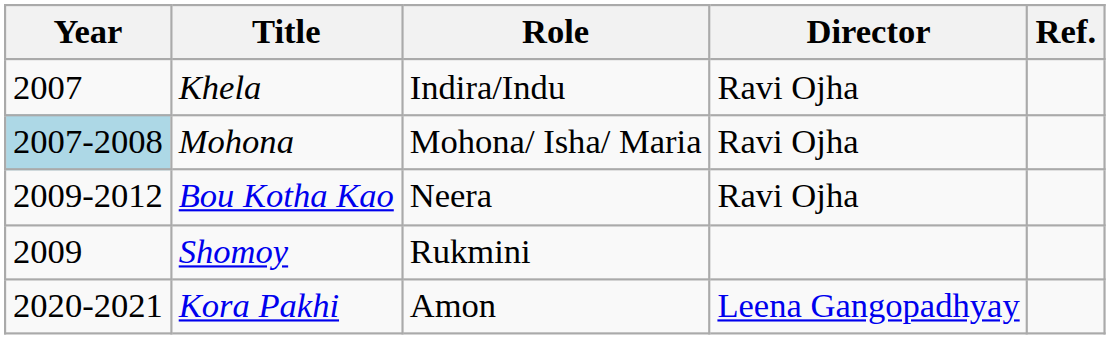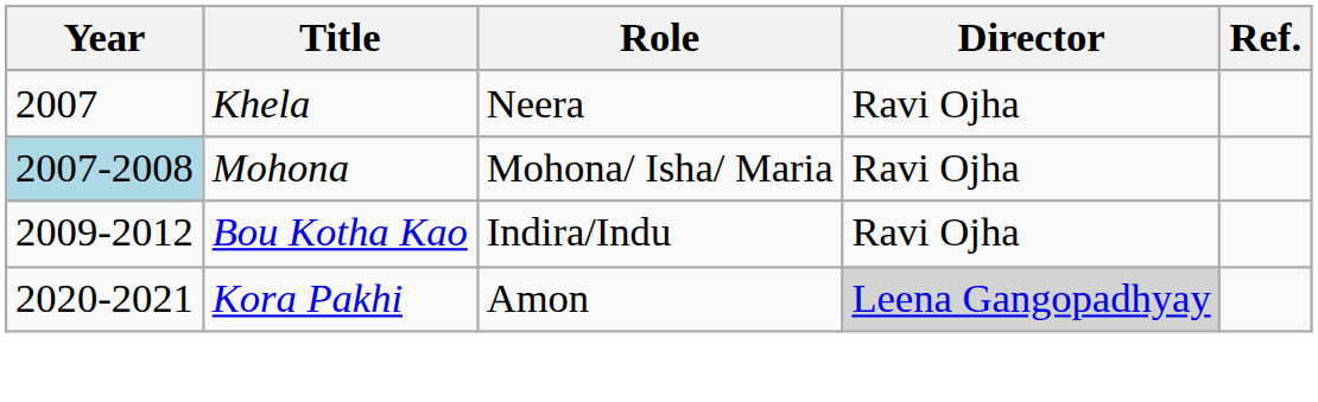Khela | Role: Indira/Indu -> Neera
Bou Kotha Kao | Role: Neera -> Indira/Indu
- row: 2009 | Shomoy | Rukmini
Kora Pakhi | Director: no background -> lightgrey background
